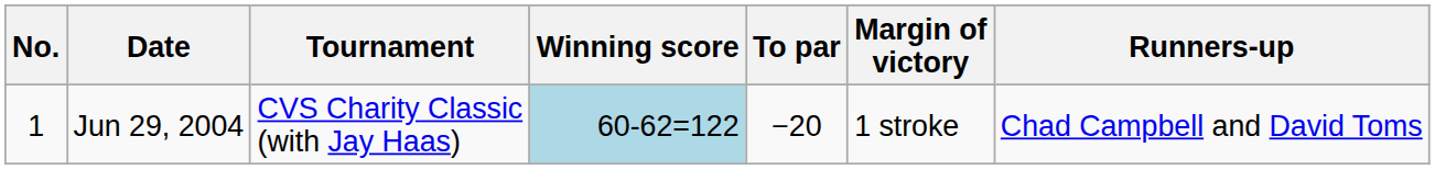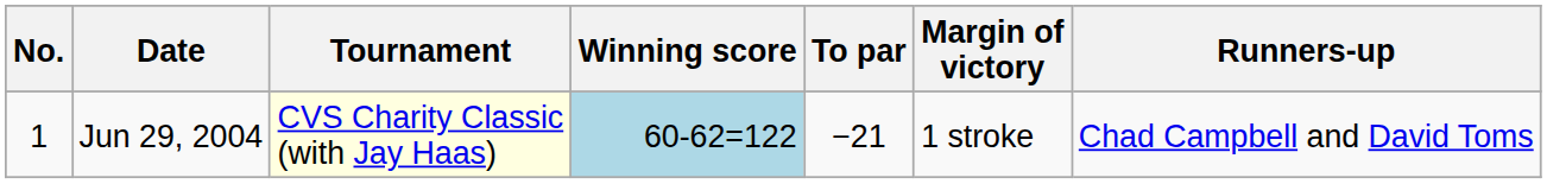Jun 29, 2004 | Tournament: no background -> lightyellow background
Jun 29, 2004 | To par: −20 -> −21
